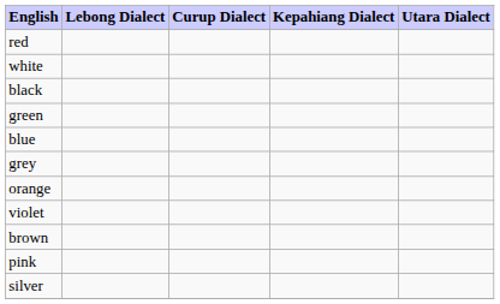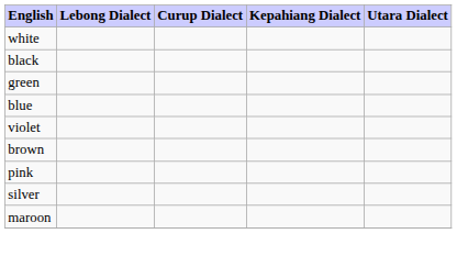- row: red
- row: grey
- row: orange
+ row: maroon
